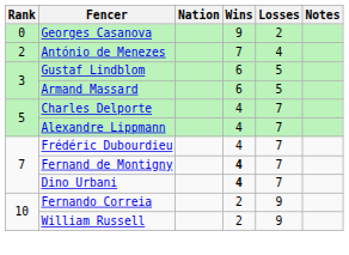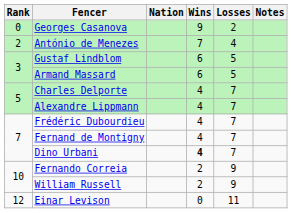Fernand de Montigny | Wins: bold -> normal
+ row: 12 | Einar Levison | 0 | 11
